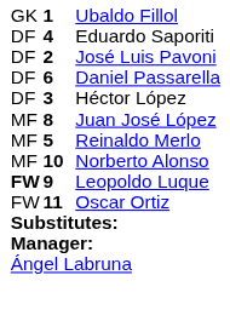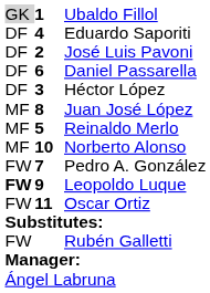Ubaldo Fillol | column 1: no background -> lightgrey background
+ row: FW | 7 | Pedro A. González
+ row: FW | Rubén Galletti
